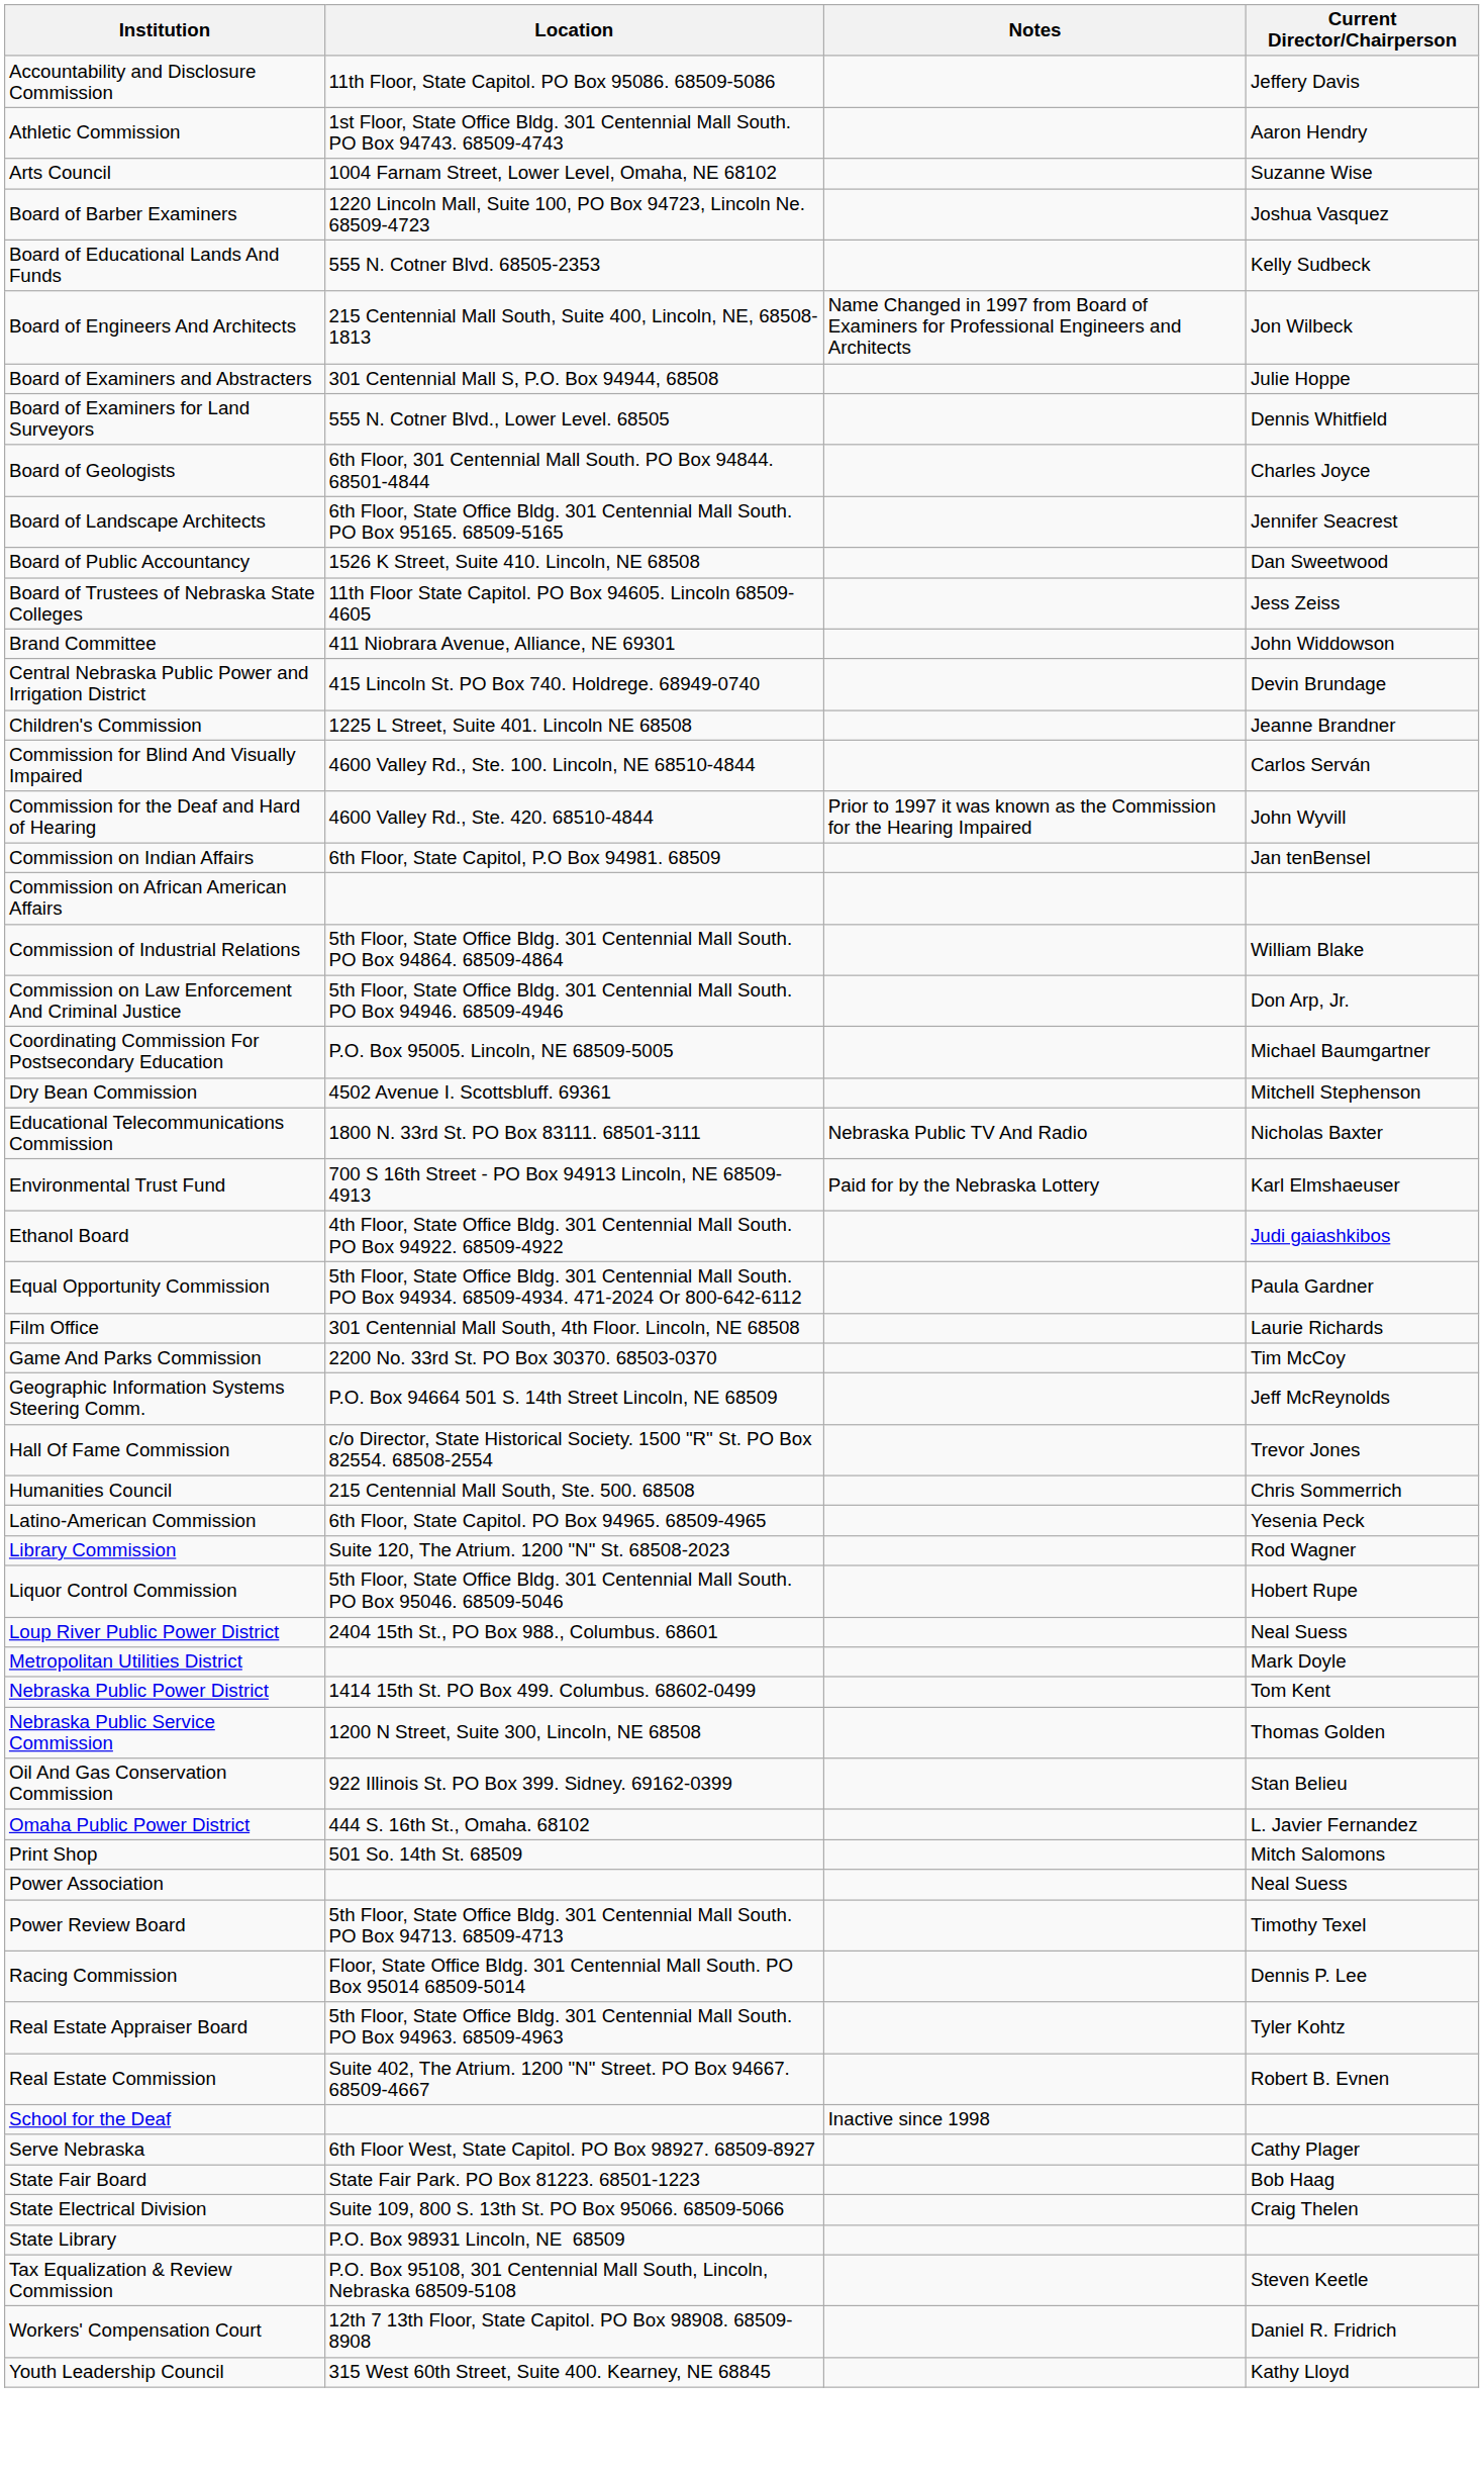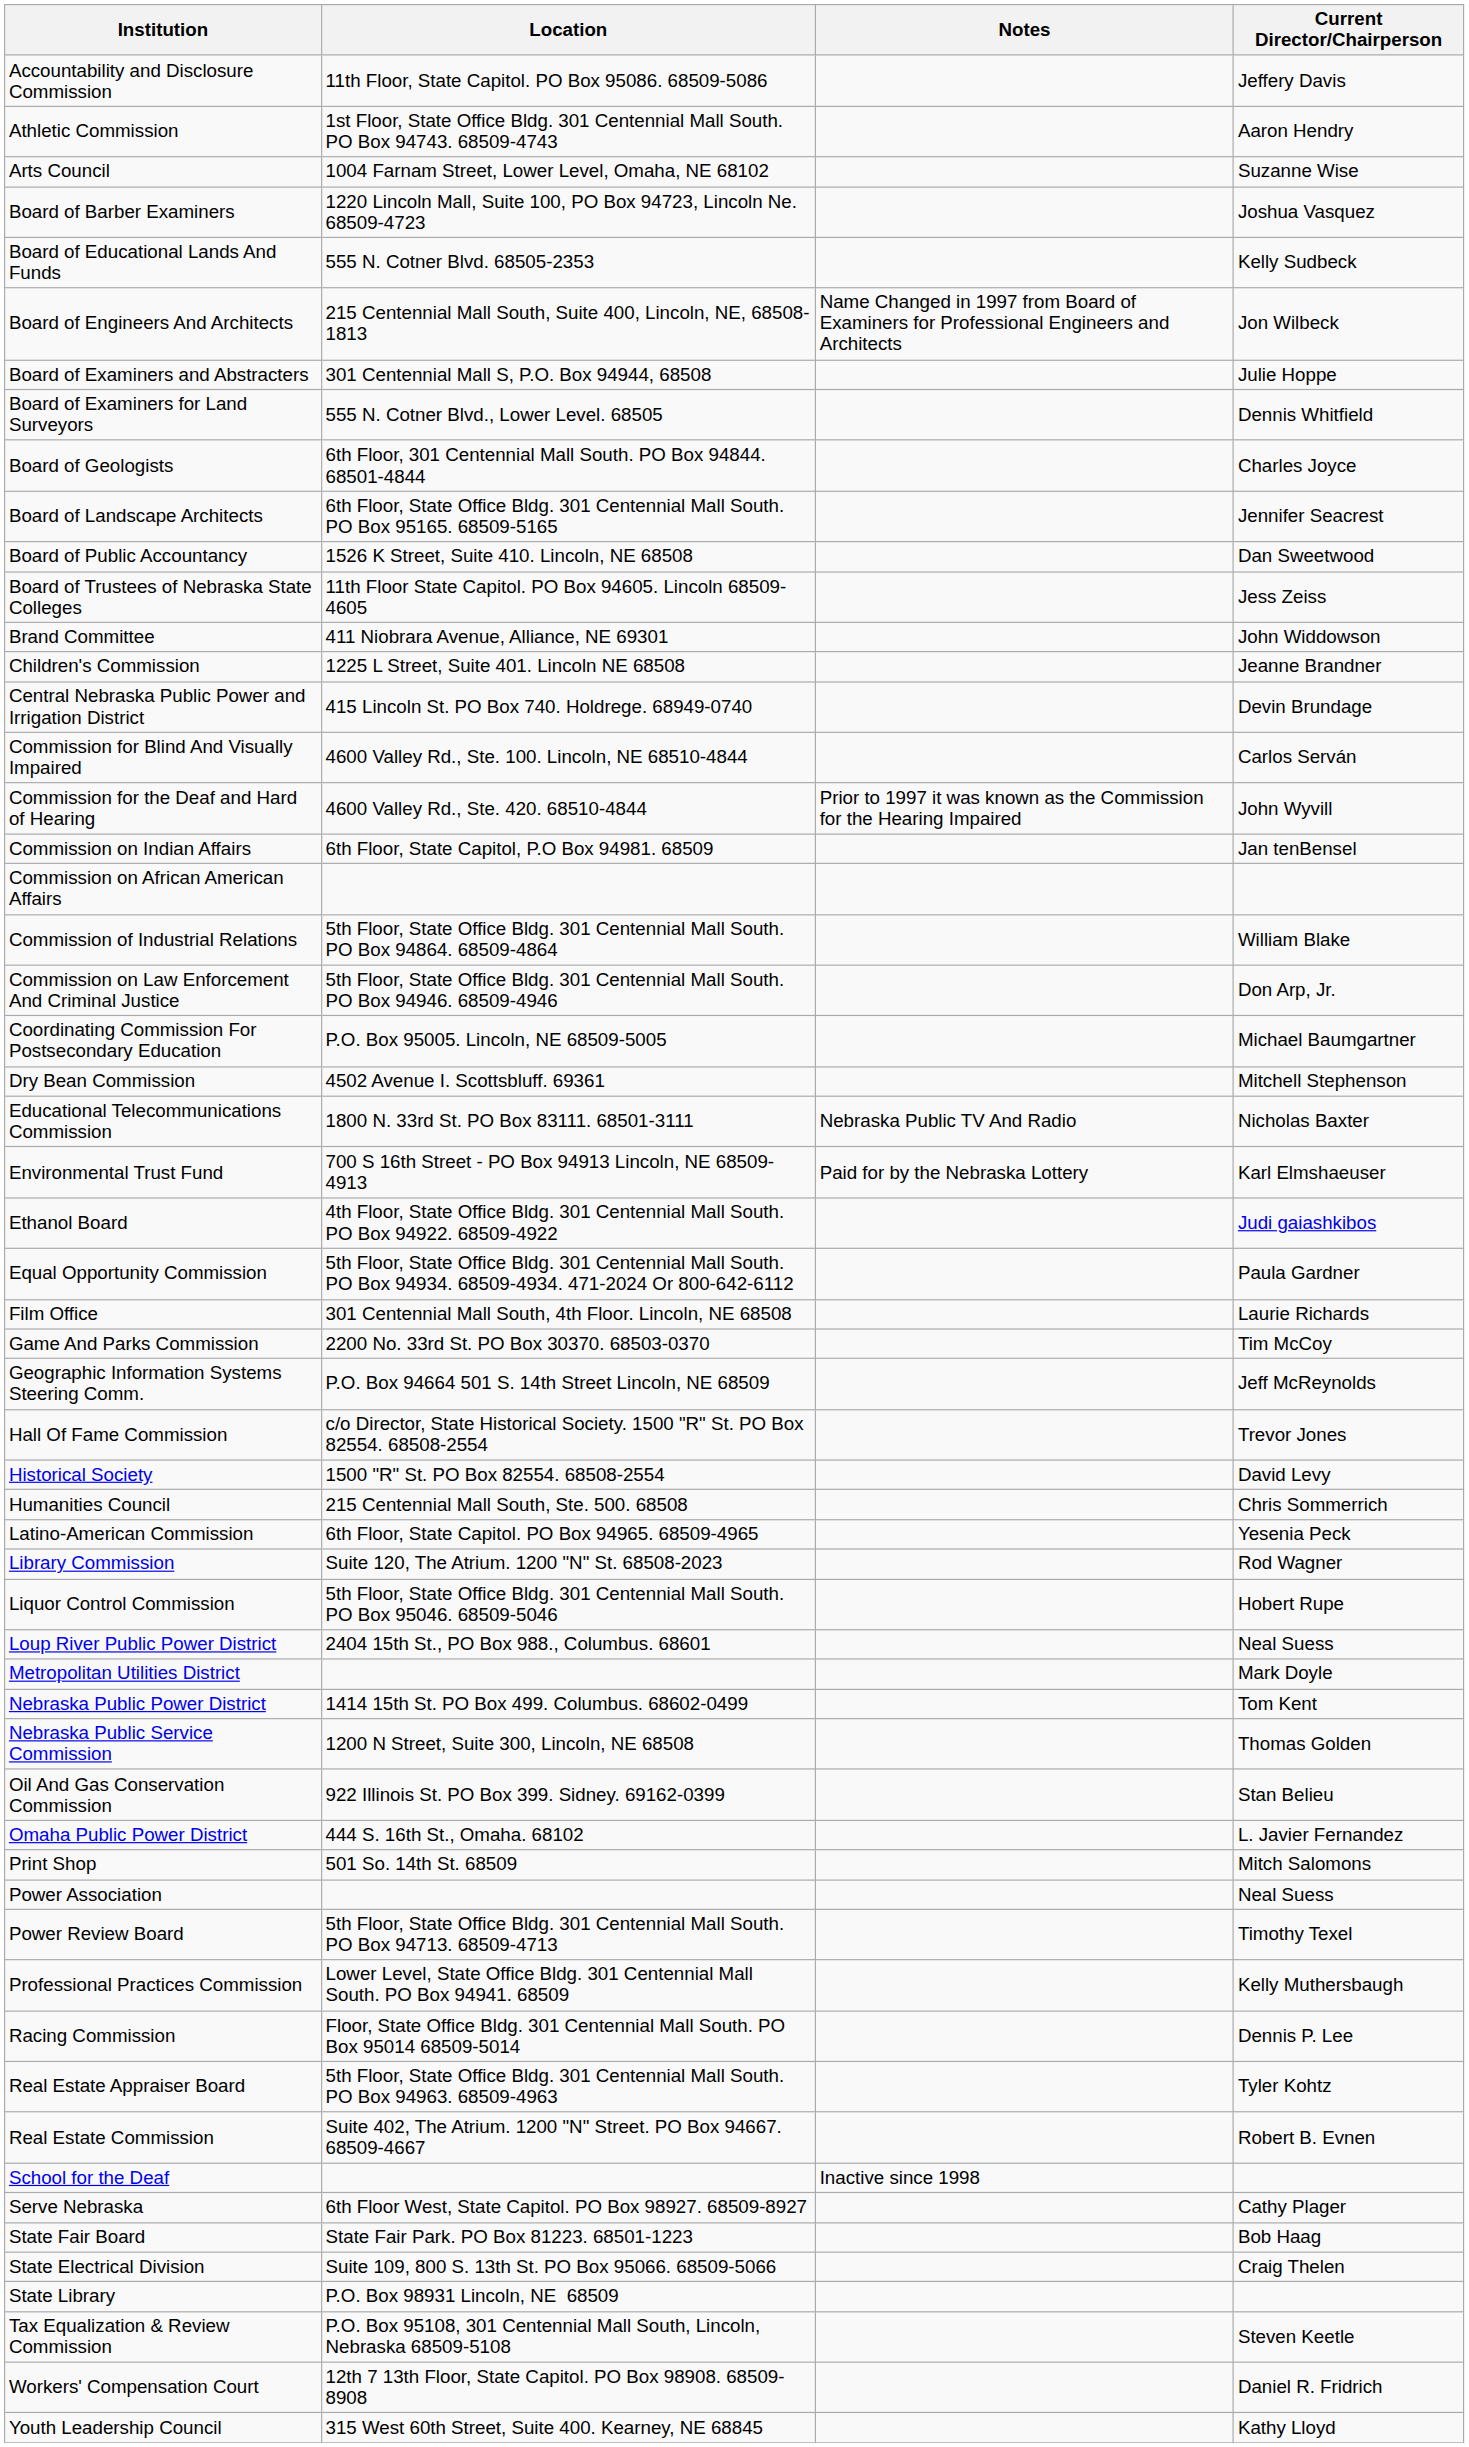rows swapped: Central Nebraska Public Power and Irrigation District <-> Children's Commission
+ row: Historical Society | 1500 "R" St. PO Box 82554. 68508-2554 | David Levy
+ row: Professional Practices Commission | Lower Level, State Office Bldg. 301 Centennial Mall South. PO Box 94941. 68509 | Kelly Muthersbaugh
